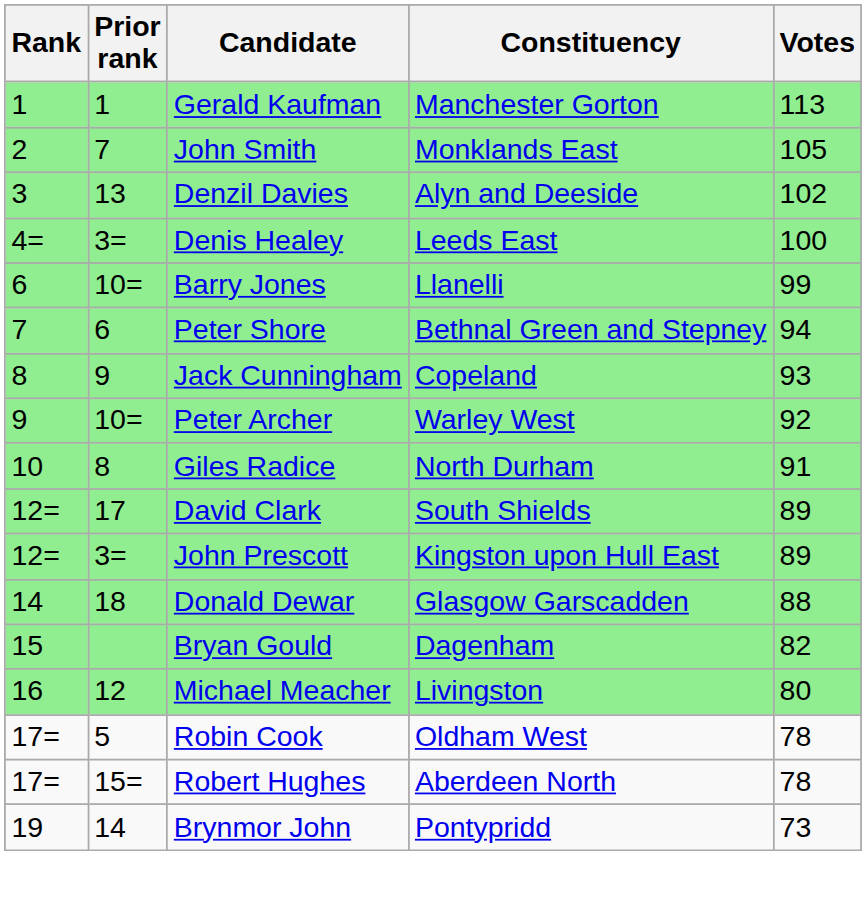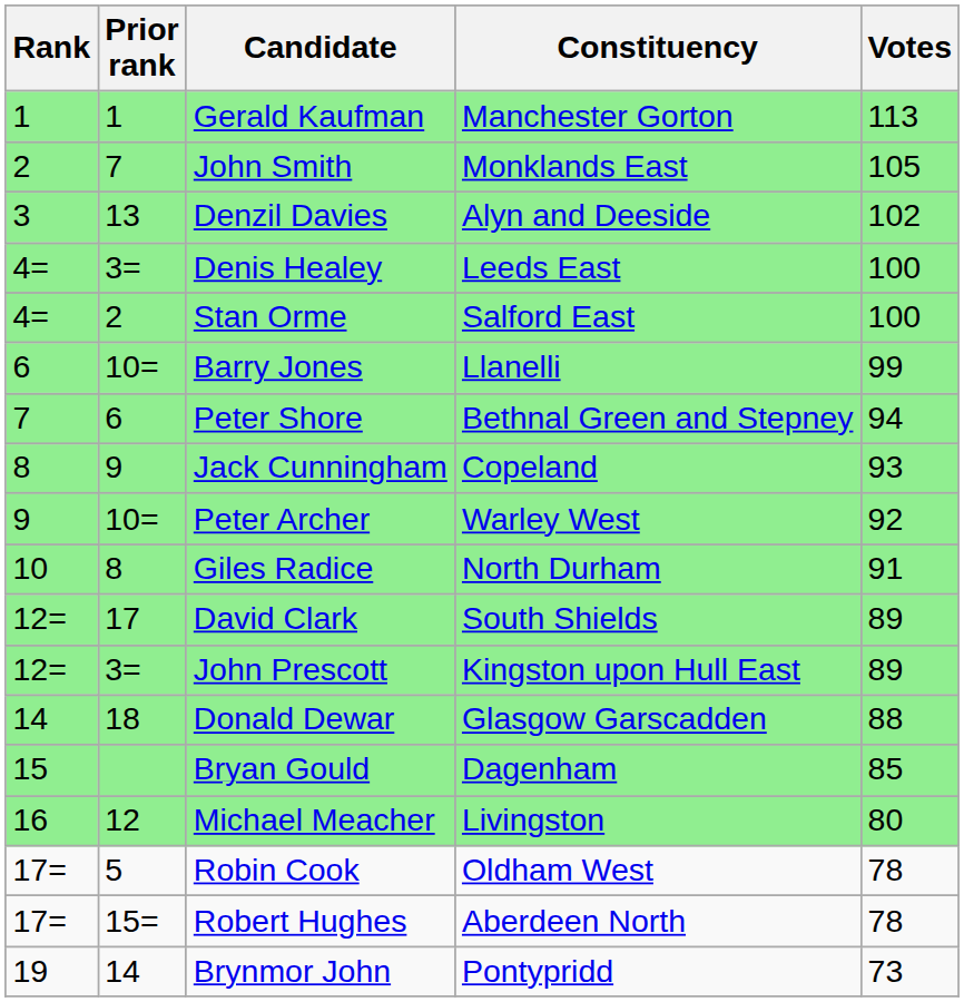+ row: 4= | 2 | Stan Orme | Salford East | 100
Bryan Gould | Votes: 82 -> 85
